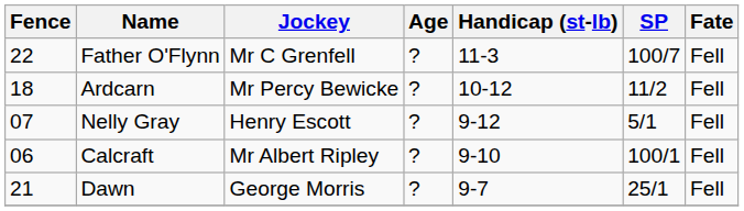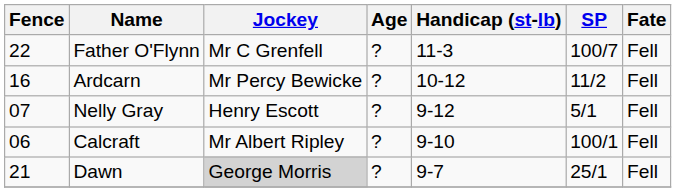Ardcarn | Fence: 18 -> 16
Dawn | Jockey: no background -> lightgrey background
